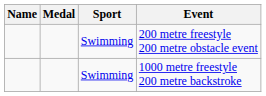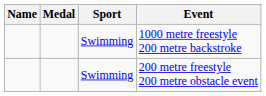rows swapped: 1000 metre freestyle 200 metre backstroke <-> 200 metre freestyle 200 metre obstacle event
